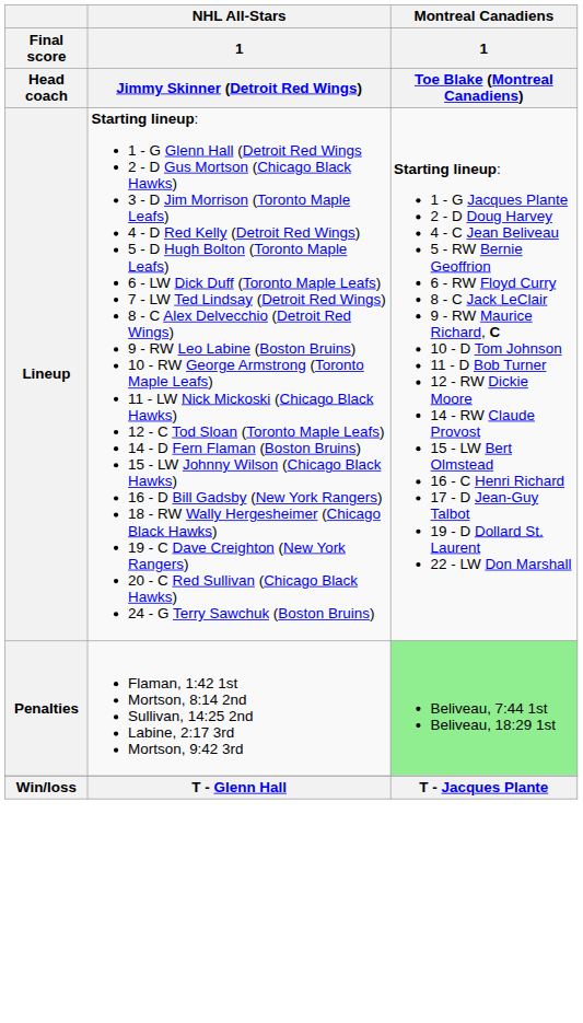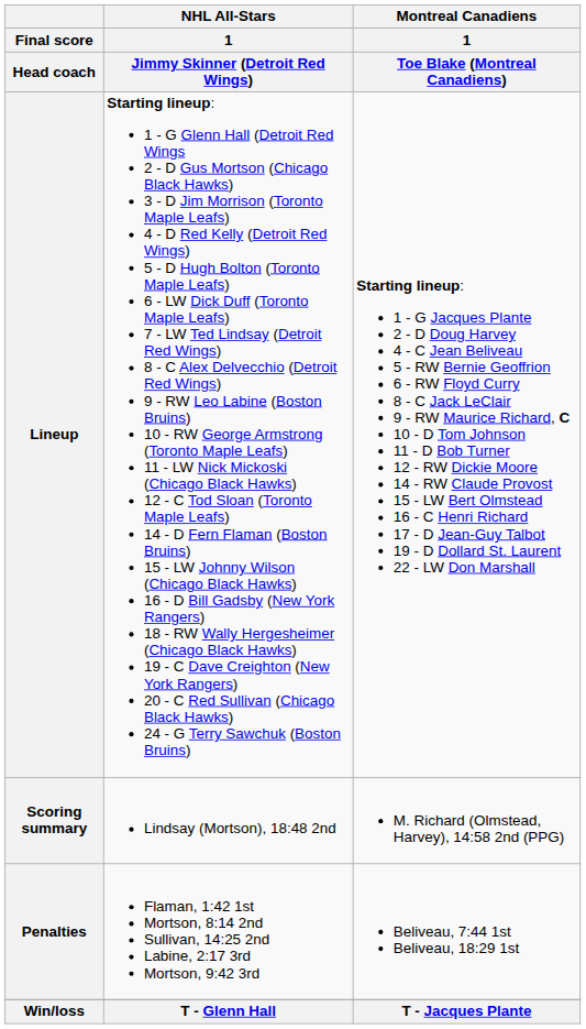+ row: Scoring summary | Lindsay (Mortson), 18:48 2nd | M. Richard (Olmstead, Harvey), 14:58 2nd (PPG)
Penalties | Montreal Canadiens / 1 / Toe Blake (Montreal Canadiens): lightgreen background -> no background
